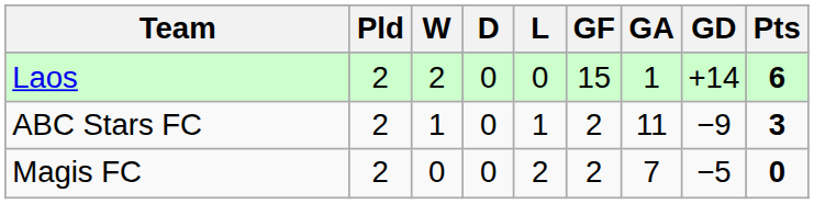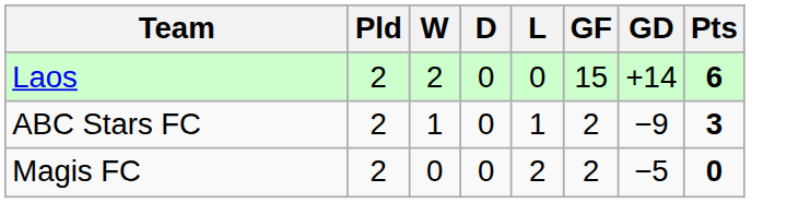- column: GA | 1 | 11 | 7
